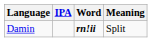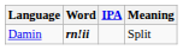columns swapped: Word <-> IPA
